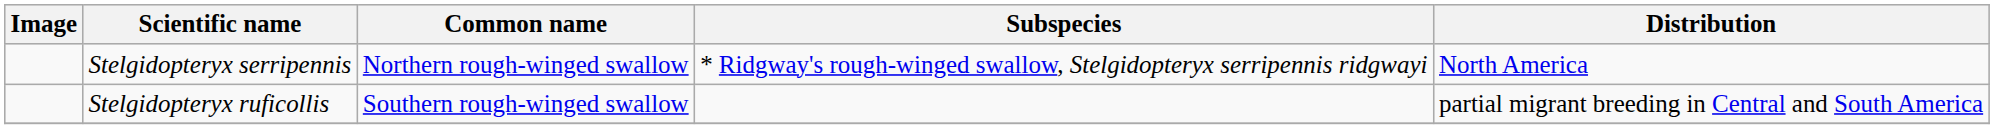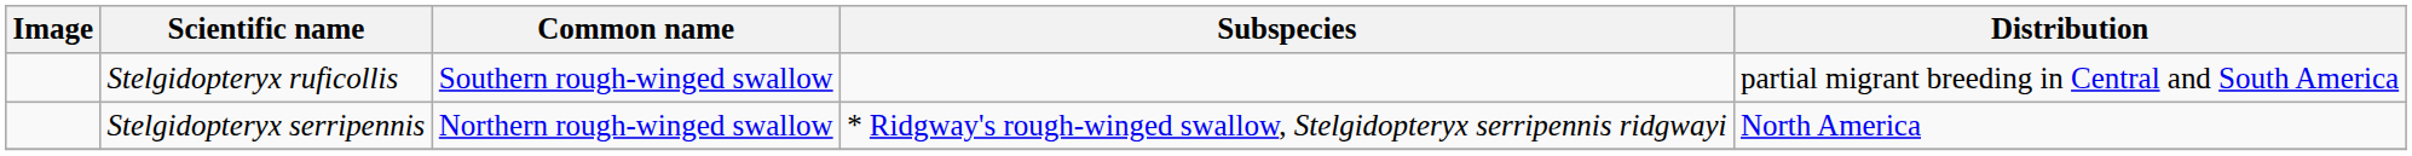rows swapped: Stelgidopteryx serripennis <-> Stelgidopteryx ruficollis
